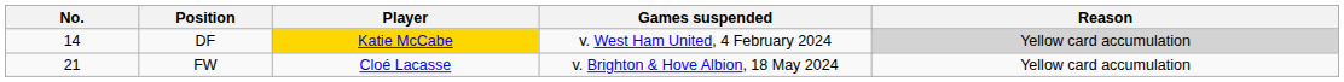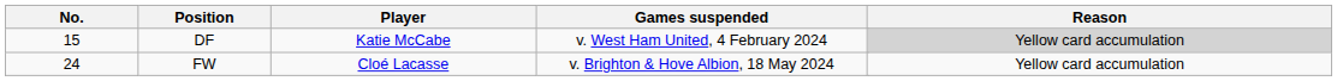DF | No.: 14 -> 15
DF | Player: gold background -> no background
FW | No.: 21 -> 24
